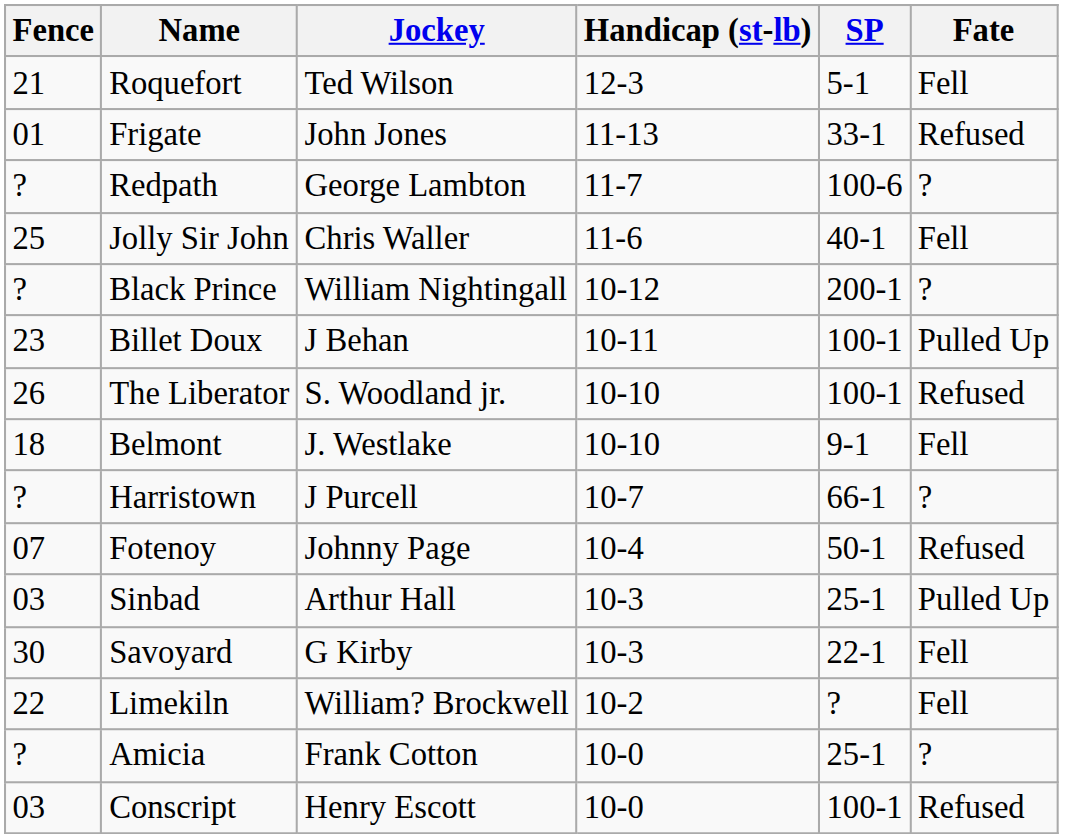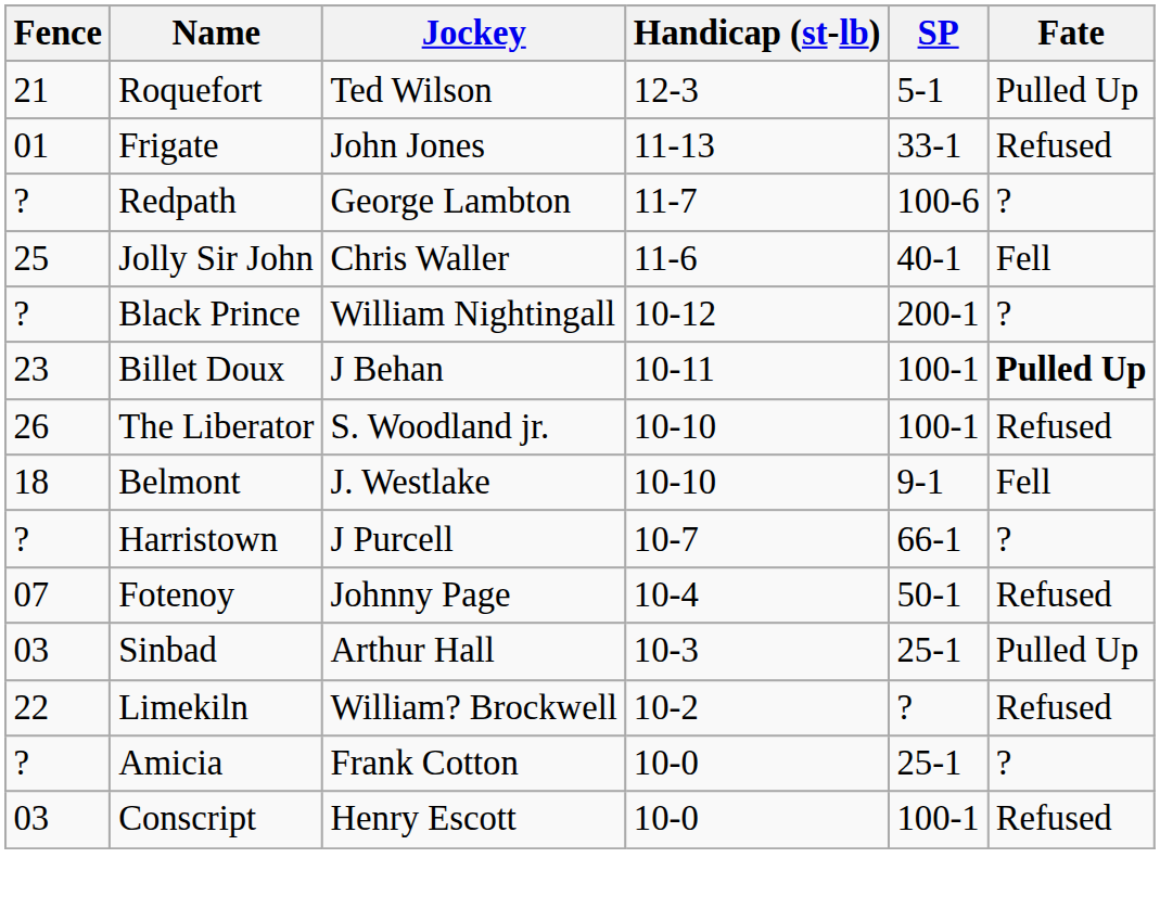Roquefort | Fate: Fell -> Pulled Up
Billet Doux | Fate: normal -> bold
- row: 30 | Savoyard | G Kirby | 10-3 | 22-1 | Fell
Limekiln | Fate: Fell -> Refused
